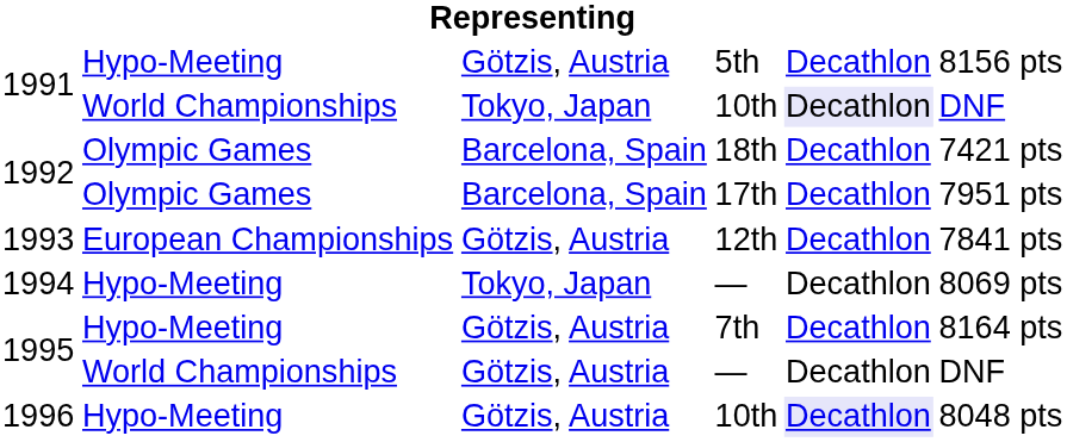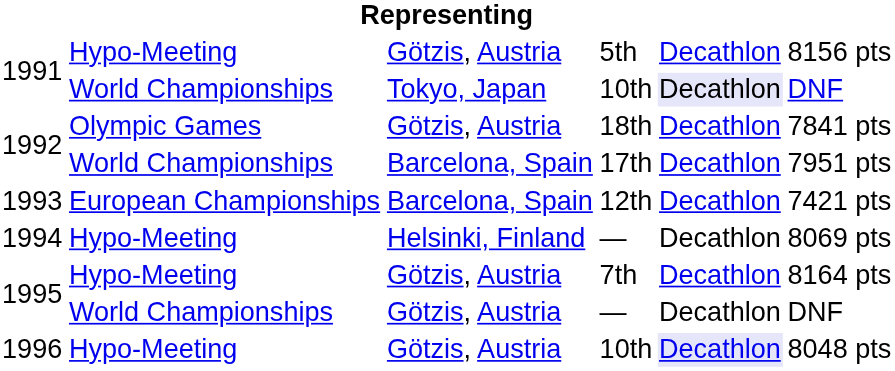18th | column 3: Barcelona, Spain -> Götzis, Austria
18th | column 6: 7421 pts -> 7841 pts
17th | column 2: Olympic Games -> World Championships
12th | column 3: Götzis, Austria -> Barcelona, Spain
12th | column 6: 7841 pts -> 7421 pts
1994 / — | column 3: Tokyo, Japan -> Helsinki, Finland
